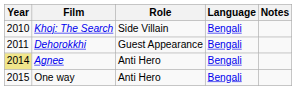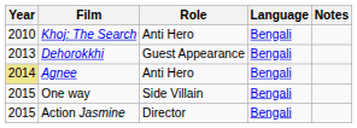Khoj: The Search | Role: Side Villain -> Anti Hero
Dehorokkhi | Year: 2011 -> 2013
One way | Role: Anti Hero -> Side Villain
+ row: 2015 | Action Jasmine | Director | Bengali
